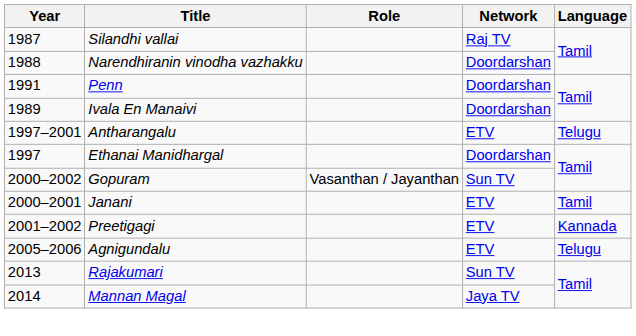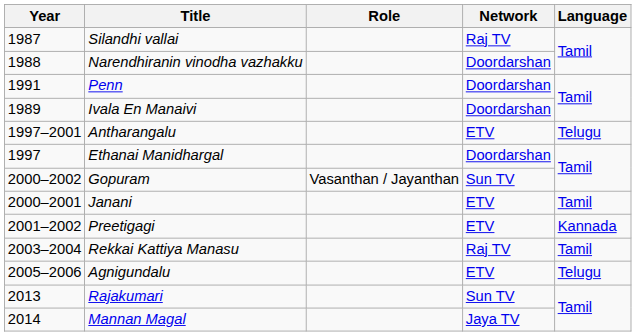+ row: 2003–2004 | Rekkai Kattiya Manasu | Raj TV | Tamil
